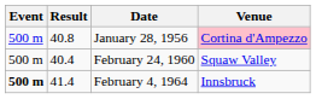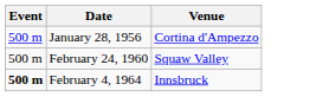- column: Result | 40.8 | 40.4 | 41.4
January 28, 1956 | Venue: pink background -> no background
